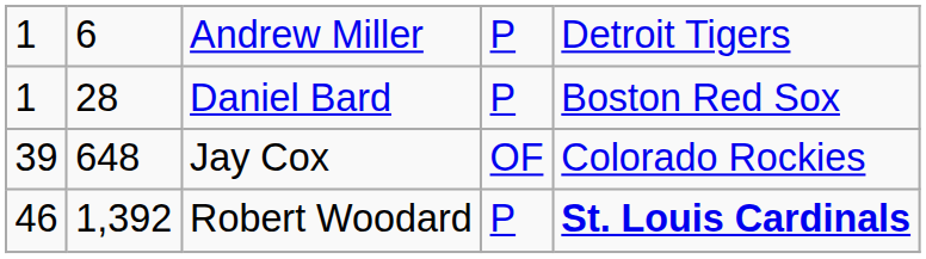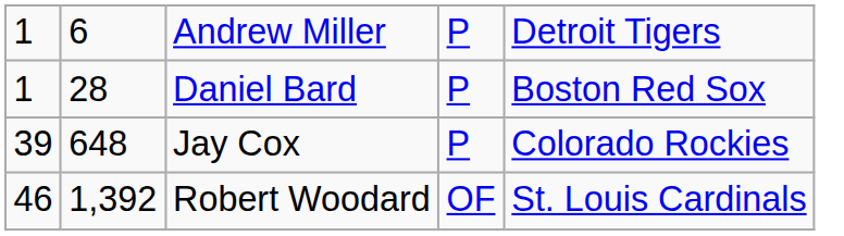Jay Cox | column 4: OF -> P
Robert Woodard | column 4: P -> OF
Robert Woodard | column 5: bold -> normal
